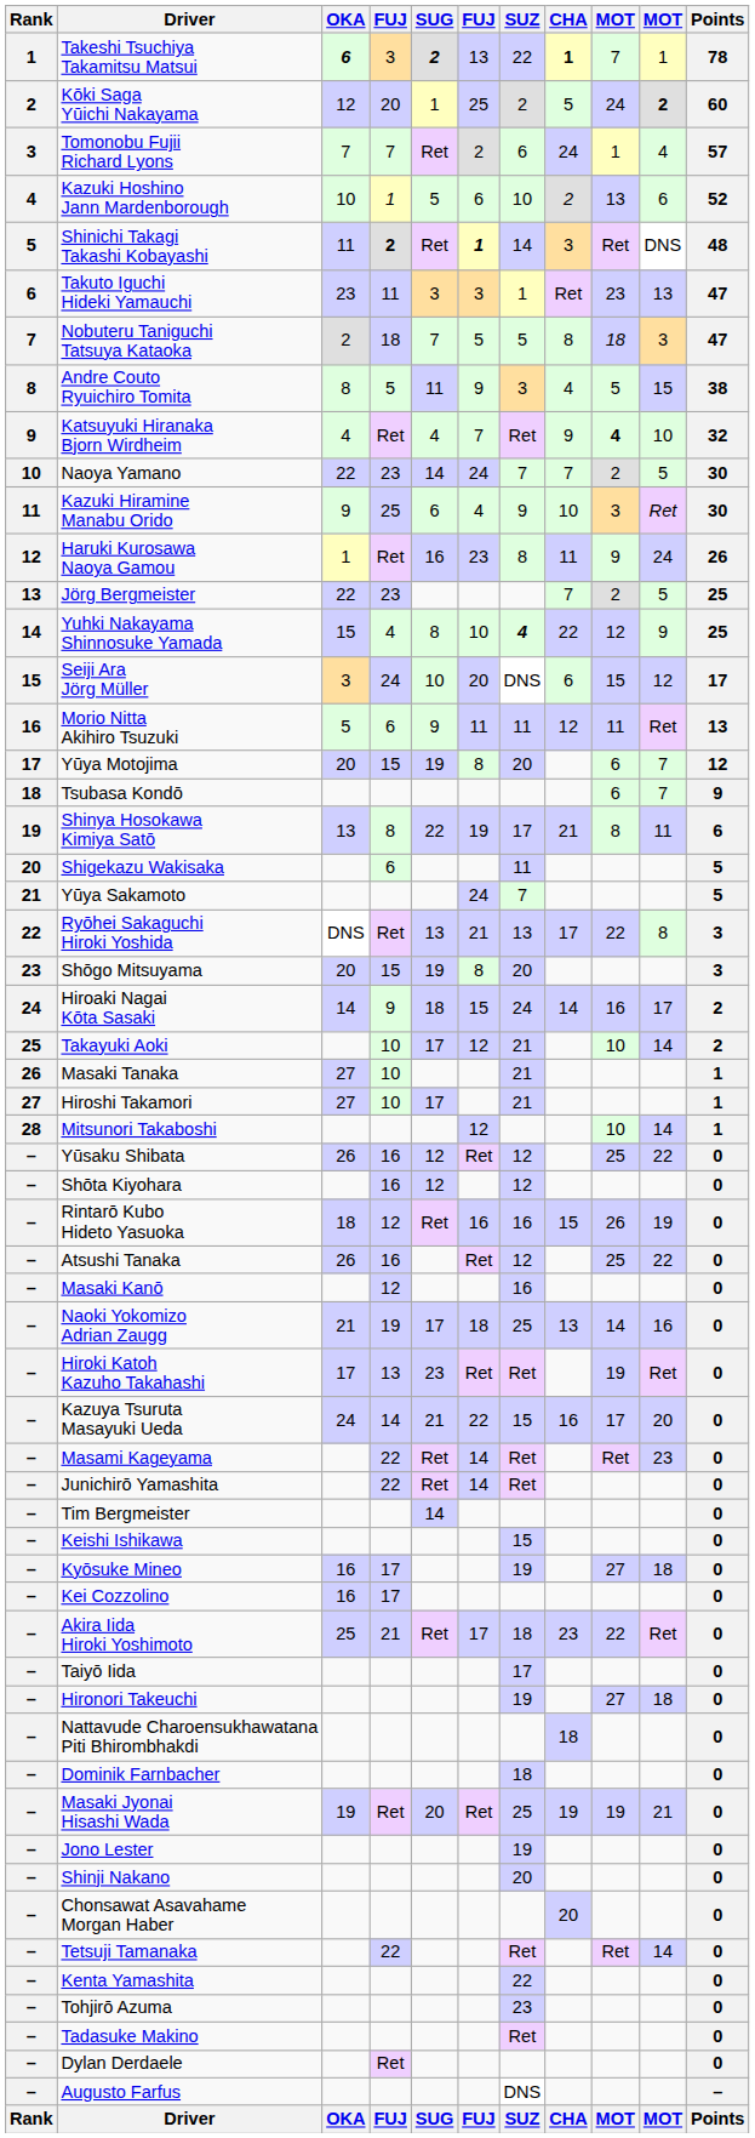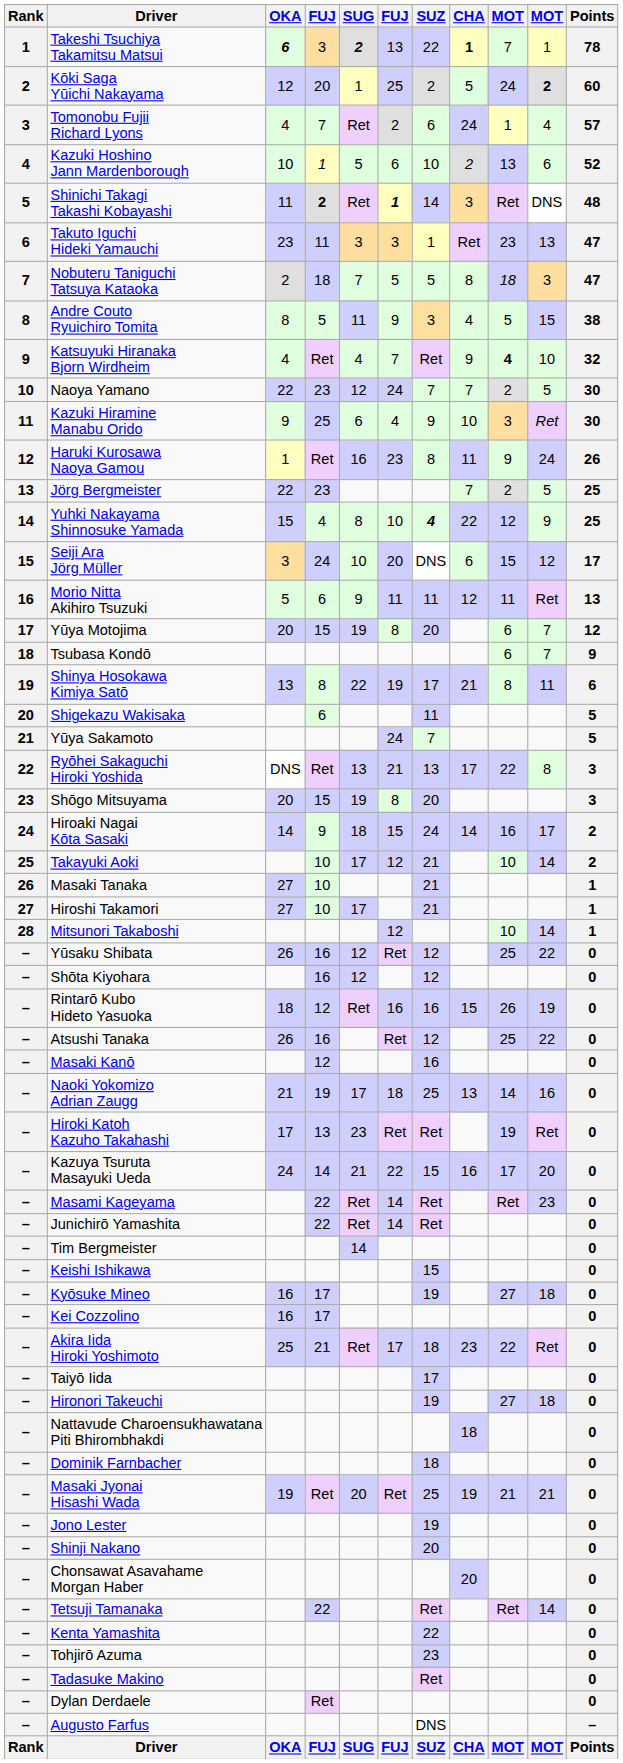Tomonobu Fujii Richard Lyons | OKA: 7 -> 4
Naoya Yamano | SUG: 14 -> 12
Masaki Jyonai Hisashi Wada | column 9: 19 -> 21
